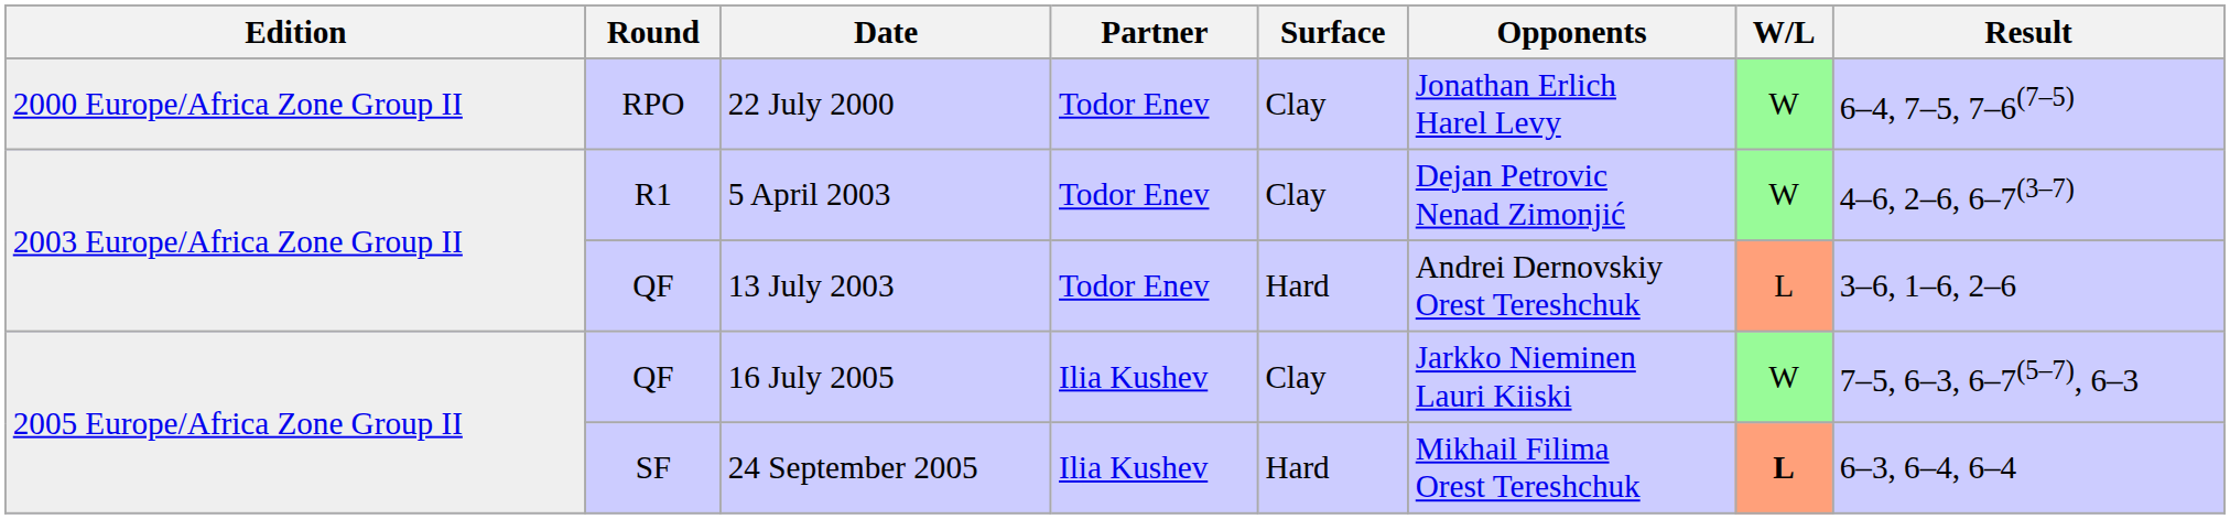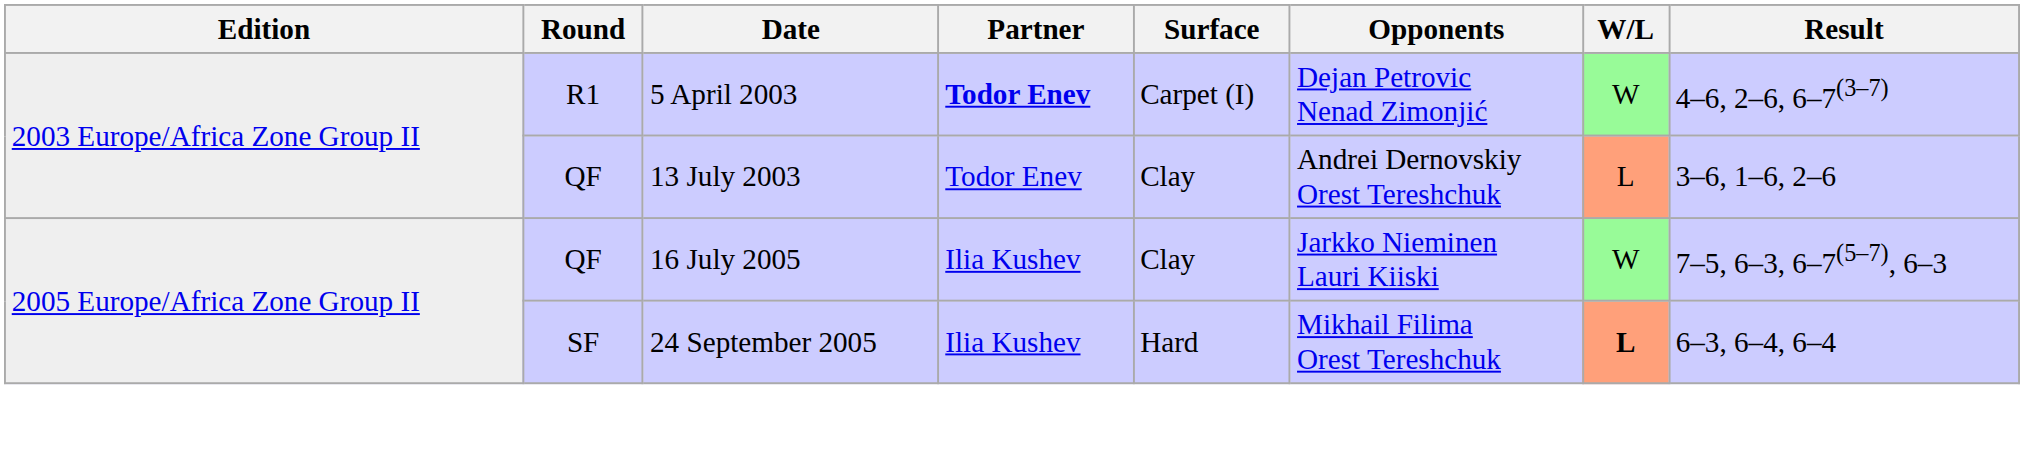- row: 2000 Europe/Africa Zone Group II | RPO | 22 July 2000 | Todor Enev | Clay | Jonathan Erlich Harel Levy | W | 6–4, 7–5, 7–6(7–5)
5 April 2003 | Partner: normal -> bold
5 April 2003 | Surface: Clay -> Carpet (I)
13 July 2003 | Surface: Hard -> Clay
